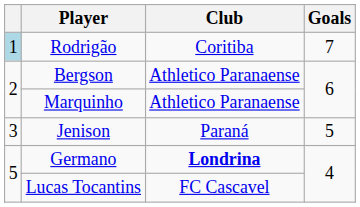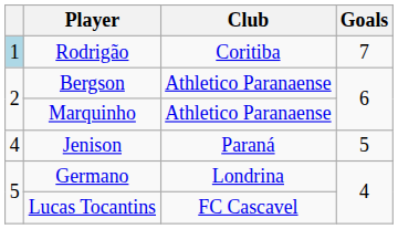Jenison | column 1: 3 -> 4
Germano | Club: bold -> normal
